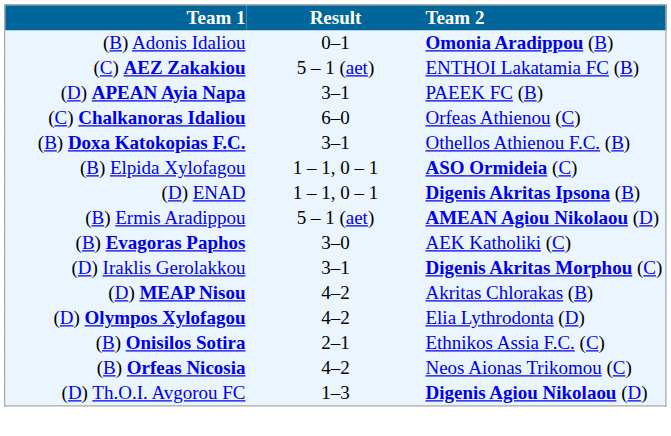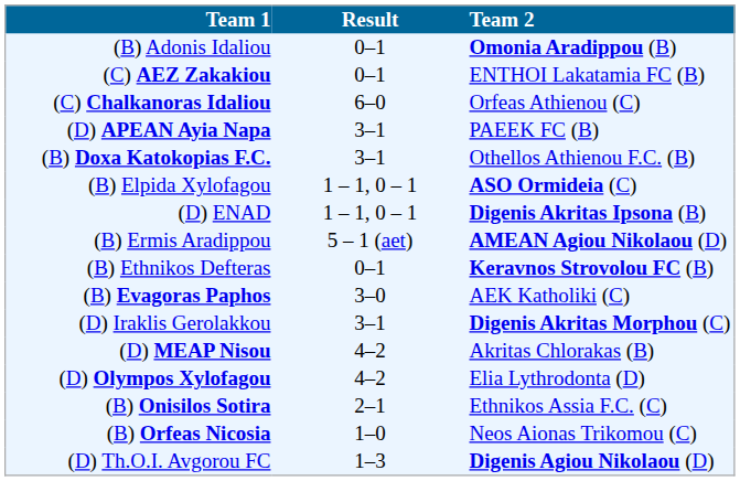(C) AEZ Zakakiou | Result: 5 – 1 (aet) -> 0–1
rows swapped: (D) APEAN Ayia Napa <-> (C) Chalkanoras Idaliou
+ row: (B) Ethnikos Defteras | 0–1 | Keravnos Strovolou FC (B)
(B) Orfeas Nicosia | Result: 4–2 -> 1–0
